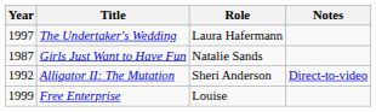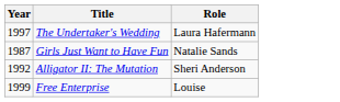- column: Notes | Direct-to-video
